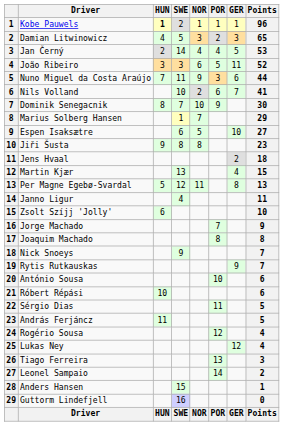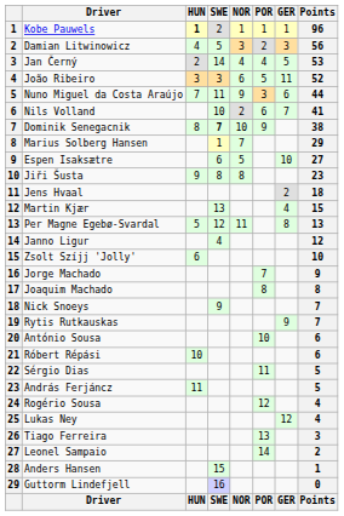Damian Litwinowicz | Points: 65 -> 56
Dominik Senegacnik | SWE: normal -> bold
Dominik Senegacnik | Points: 30 -> 38
Janno Ligur | Points: 11 -> 12
